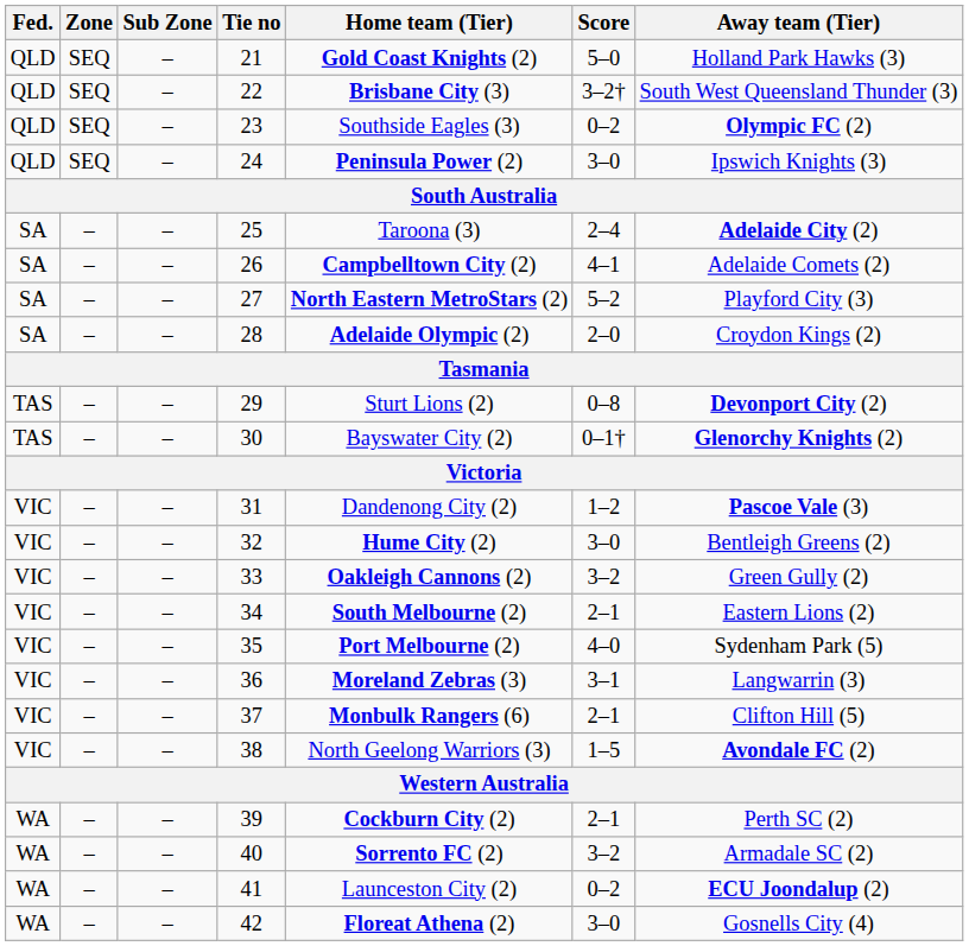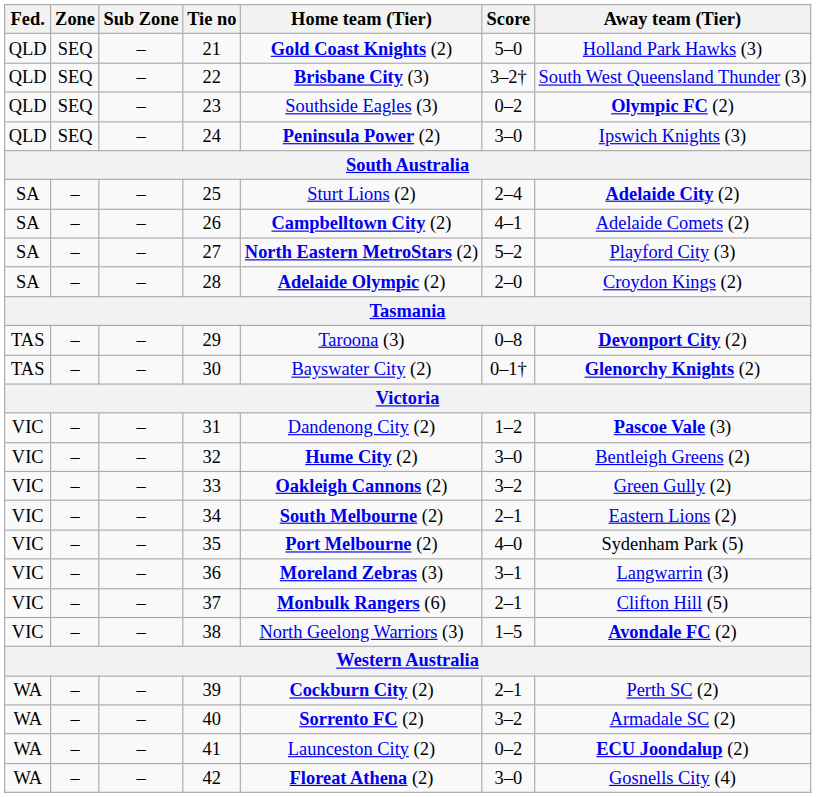25 | Home team (Tier): Taroona (3) -> Sturt Lions (2)
29 | Home team (Tier): Sturt Lions (2) -> Taroona (3)
